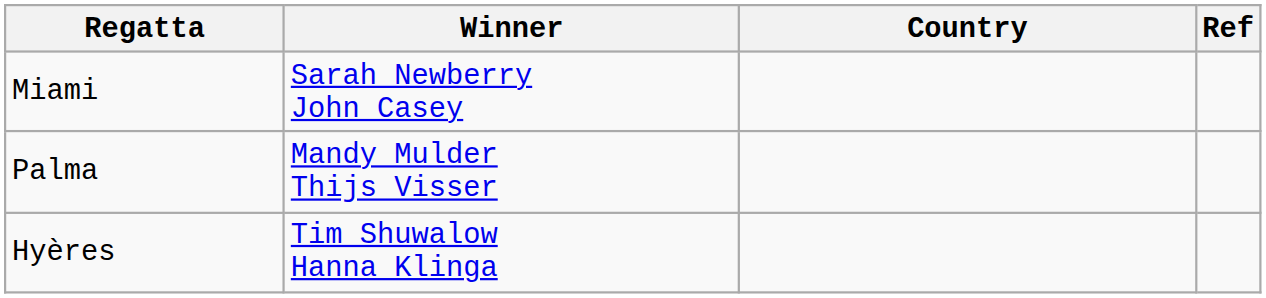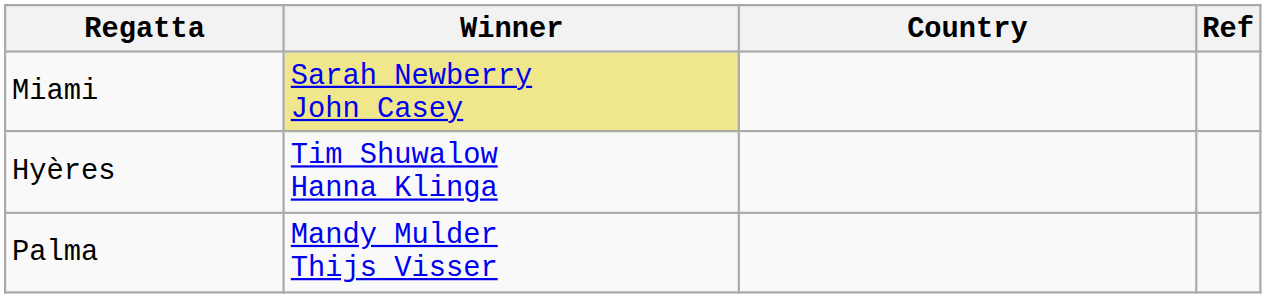Miami | Winner: no background -> khaki background
rows swapped: Palma <-> Hyères
